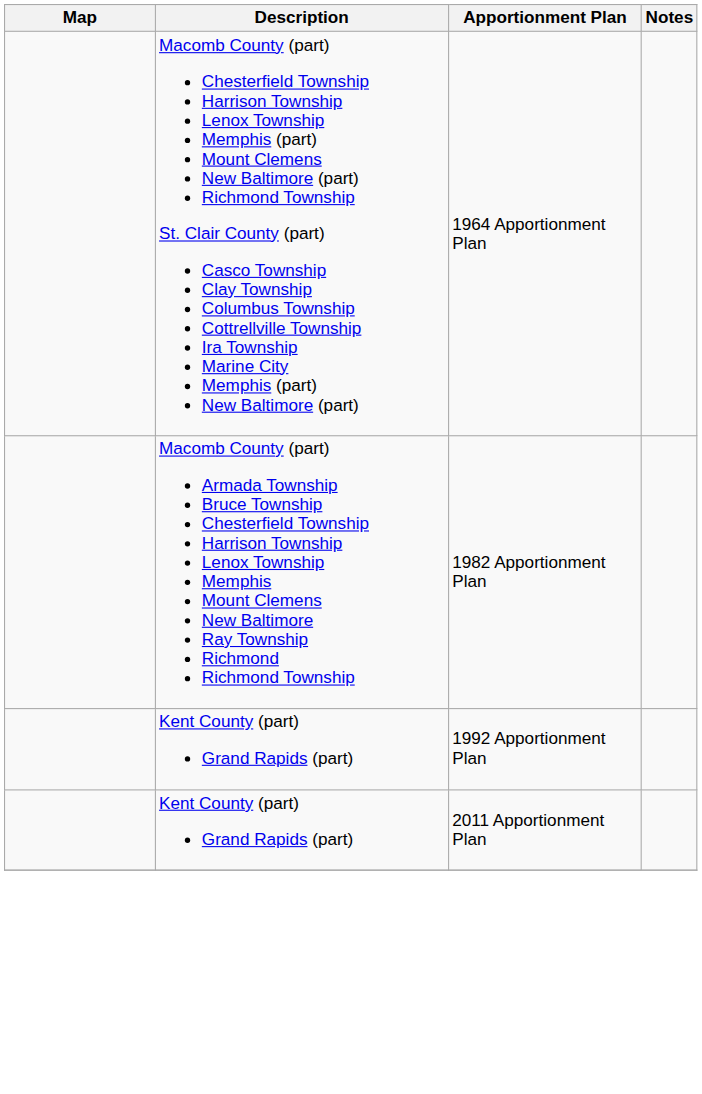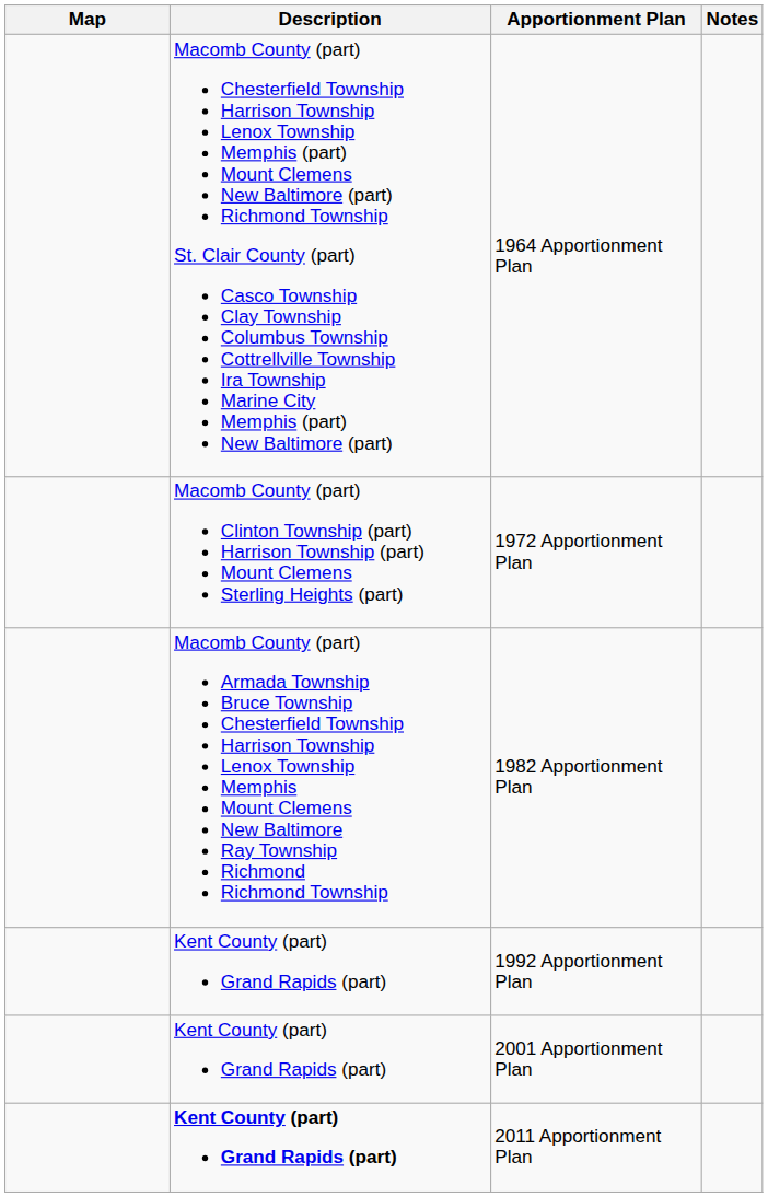+ row: Macomb County (part) Clinton Township (part) Harrison Township (part) Mount Clemens Sterling Heights (part) | 1972 Apportionment Plan
+ row: Kent County (part) Grand Rapids (part) | 2001 Apportionment Plan
2011 Apportionment Plan | Description: normal -> bold
